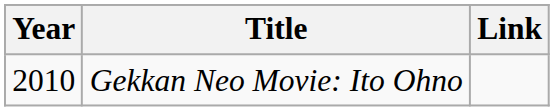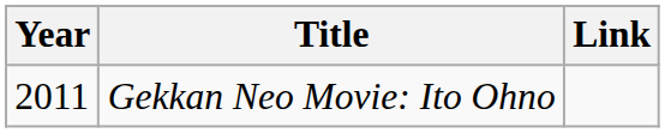Gekkan Neo Movie: Ito Ohno | Year: 2010 -> 2011
